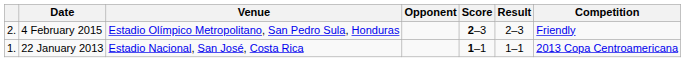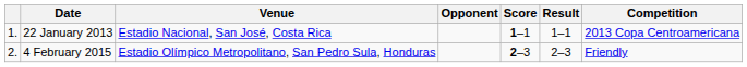rows swapped: 22 January 2013 <-> 4 February 2015
